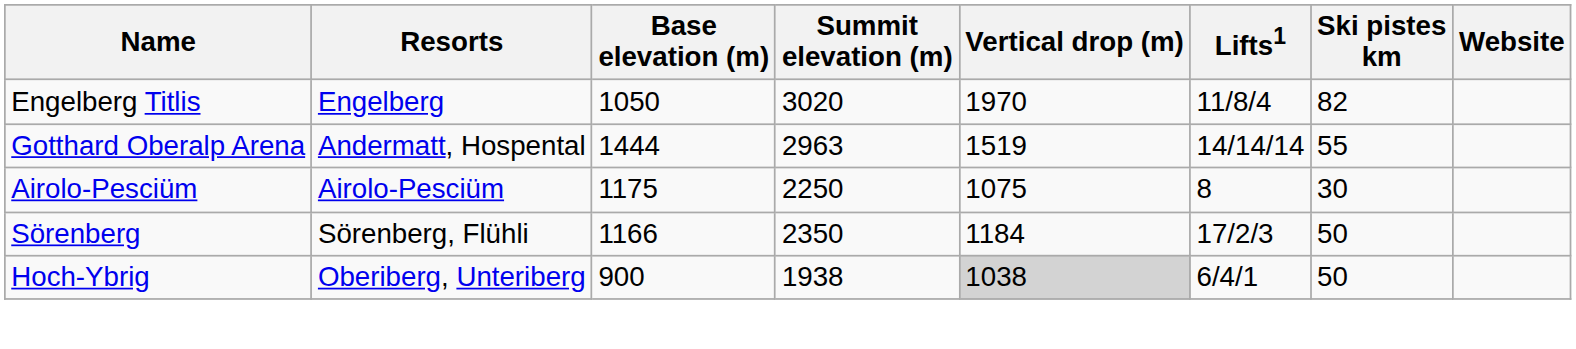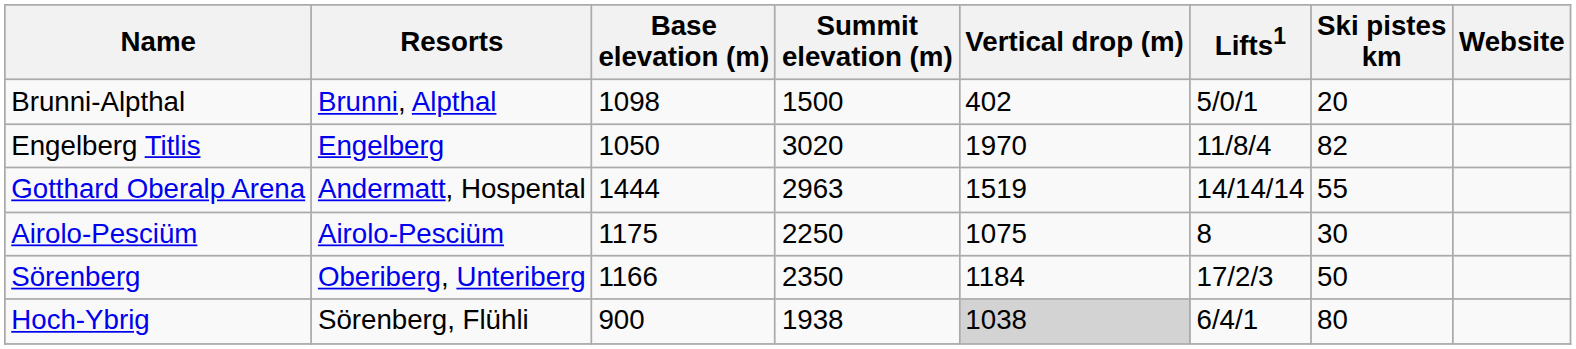+ row: Brunni-Alpthal | Brunni, Alpthal | 1098 | 1500 | 402 | 5/0/1 | 20
Sörenberg | Resorts: Sörenberg, Flühli -> Oberiberg, Unteriberg
Hoch-Ybrig | Resorts: Oberiberg, Unteriberg -> Sörenberg, Flühli
Hoch-Ybrig | Ski pistes km: 50 -> 80
